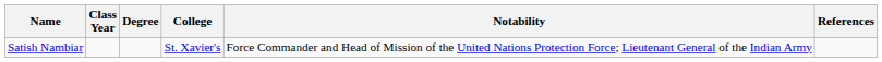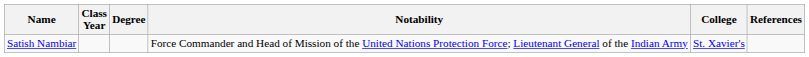columns swapped: College <-> Notability
